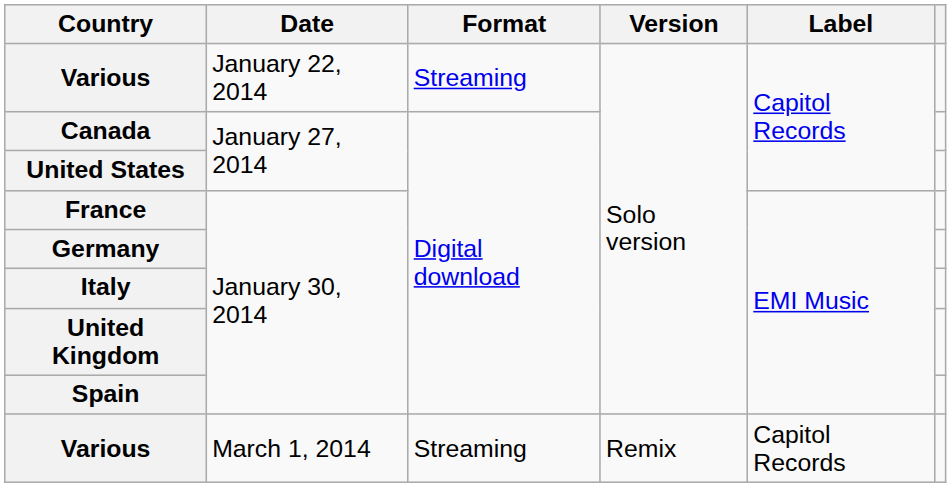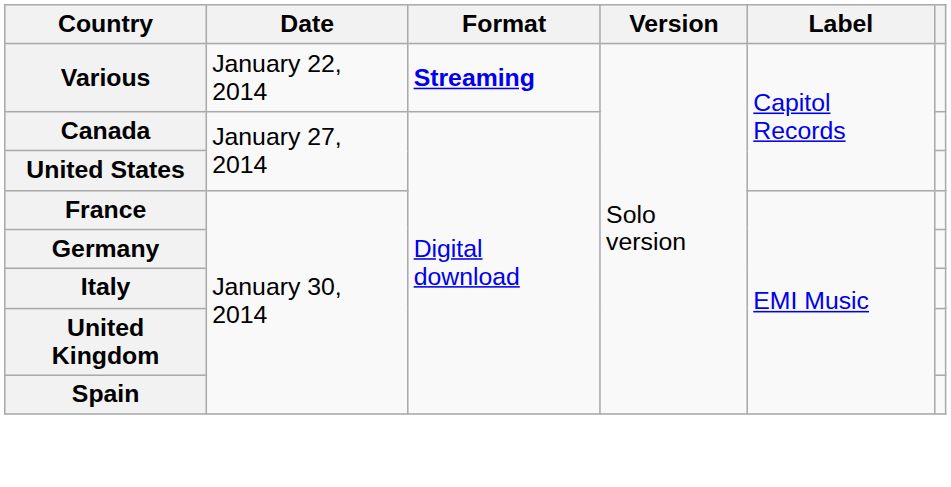Various / January 22, 2014 | Format: normal -> bold
- row: Various | March 1, 2014 | Streaming | Remix | Capitol Records
